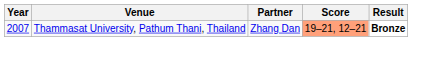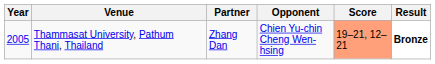+ column: Opponent | Chien Yu-chin Cheng Wen-hsing
Thammasat University, Pathum Thani, Thailand | Year: 2007 -> 2005
